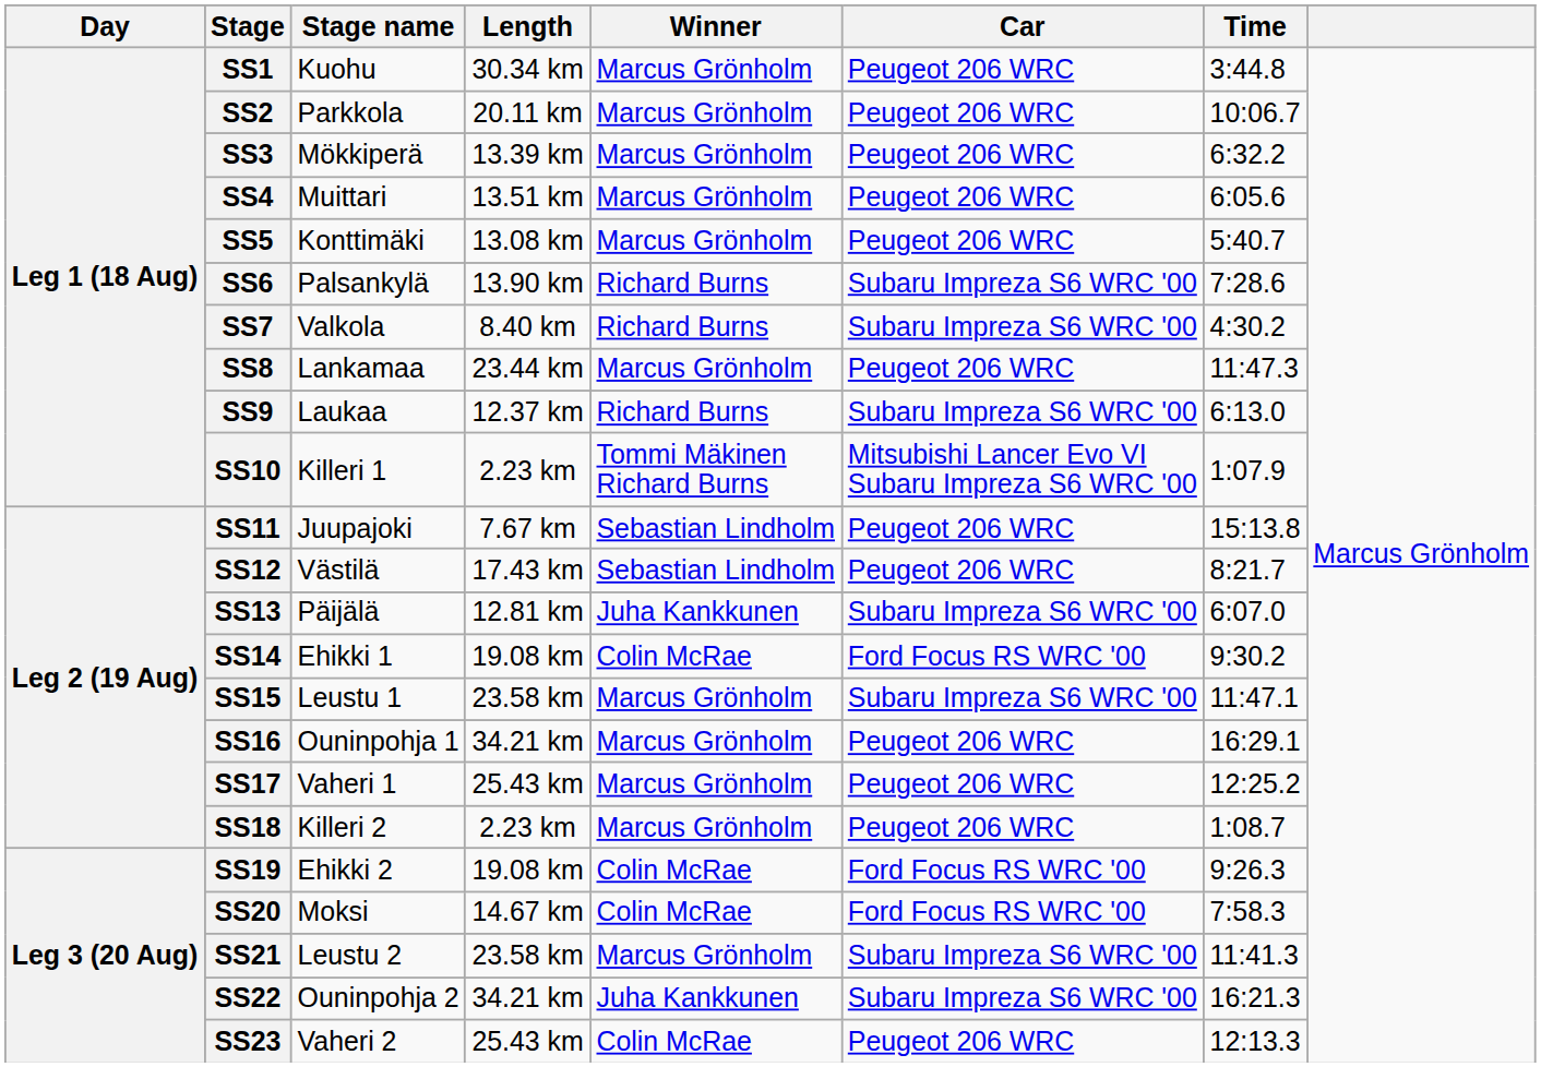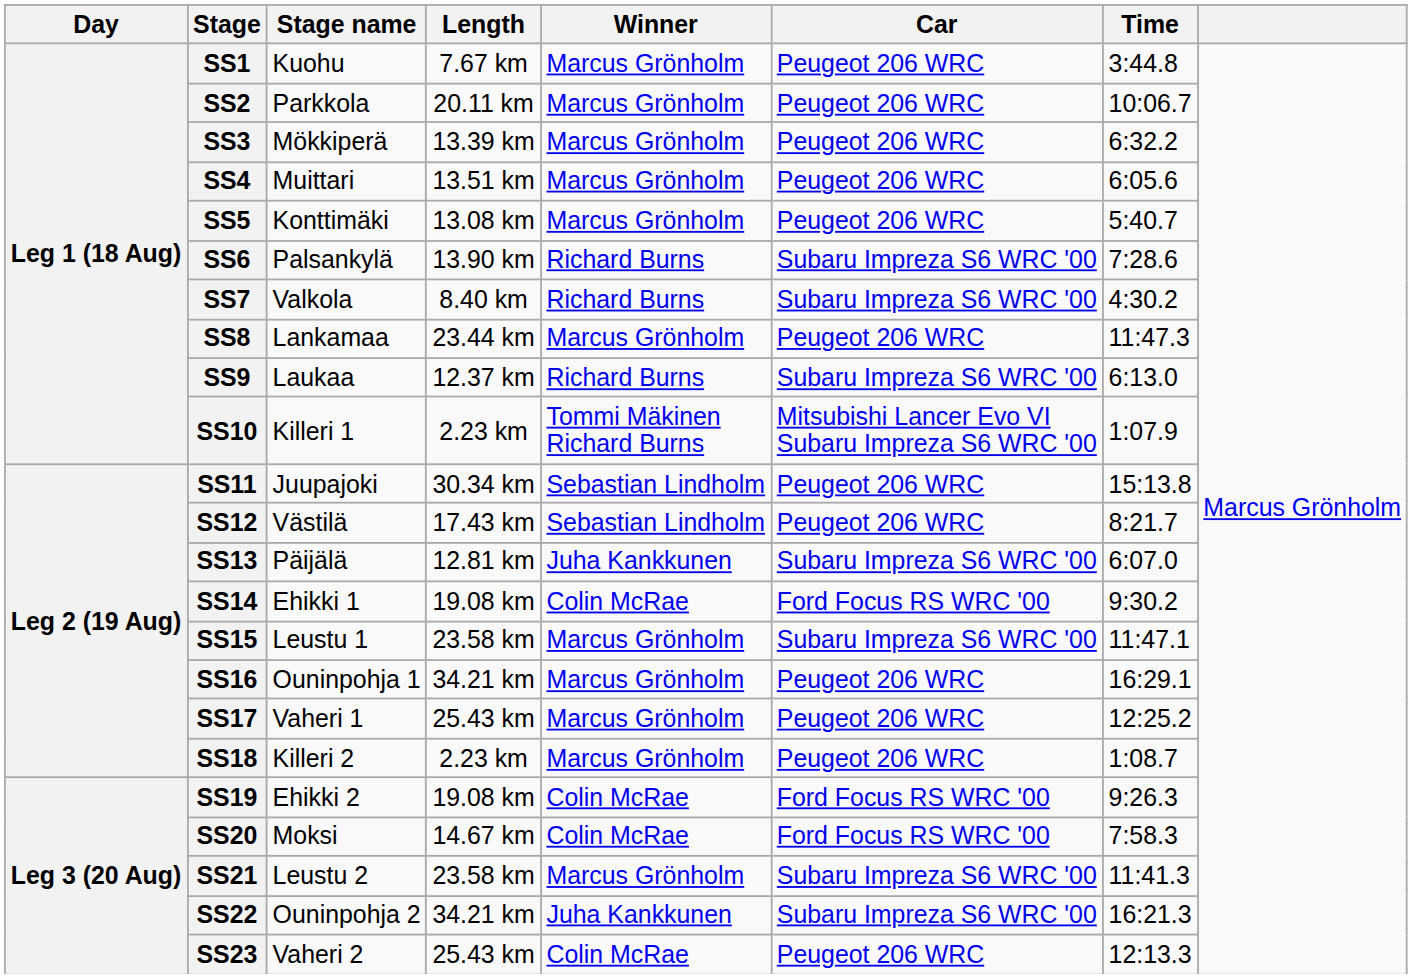SS1 | Length: 30.34 km -> 7.67 km
SS11 | Length: 7.67 km -> 30.34 km
